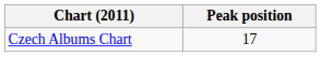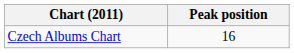Czech Albums Chart | Peak position: 17 -> 16
